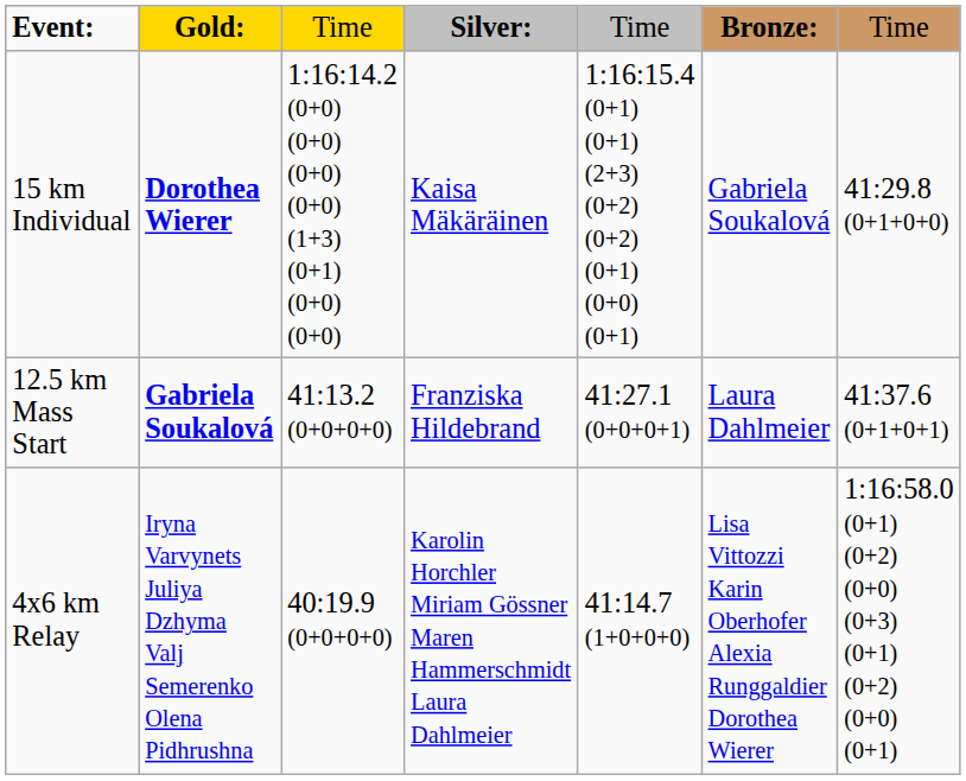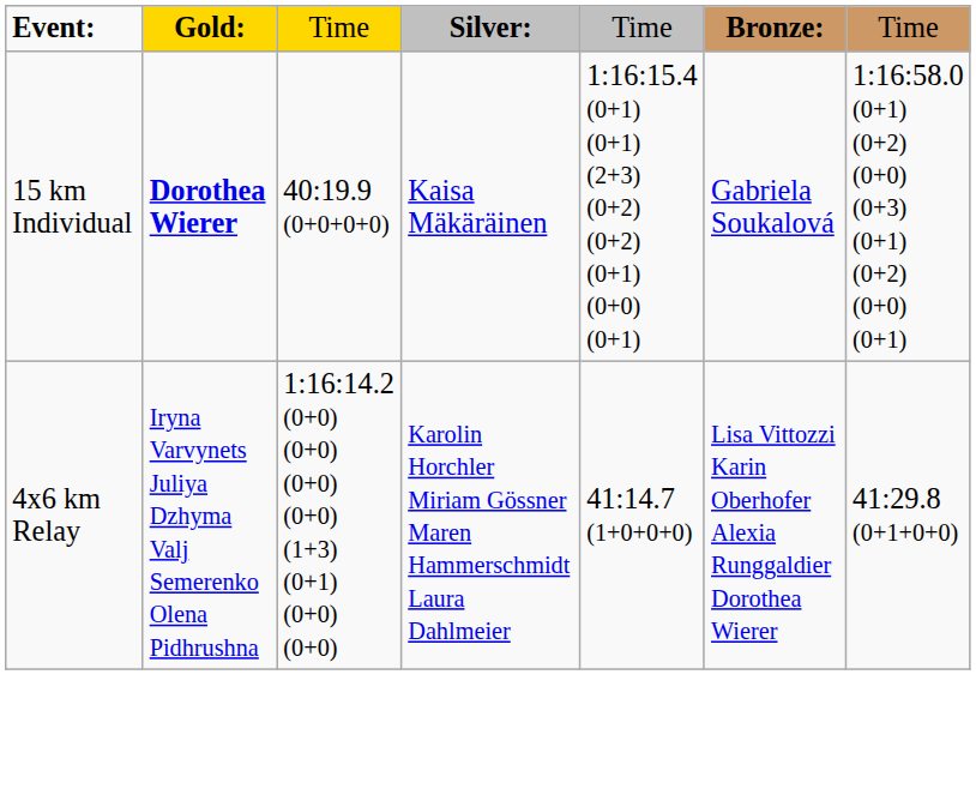15 km Individual | column 3: 1:16:14.2 (0+0) (0+0) (0+0) (0+0) (1+3) (0+1) (0+0) (0+0) -> 40:19.9 (0+0+0+0)
15 km Individual | column 7: 41:29.8 (0+1+0+0) -> 1:16:58.0 (0+1) (0+2) (0+0) (0+3) (0+1) (0+2) (0+0) (0+1)
- row: 12.5 km Mass Start | Gabriela Soukalová | 41:13.2 (0+0+0+0) | Franziska Hildebrand | 41:27.1 (0+0+0+1) | Laura Dahlmeier | 41:37.6 (0+1+0+1)
4x6 km Relay | column 3: 40:19.9 (0+0+0+0) -> 1:16:14.2 (0+0) (0+0) (0+0) (0+0) (1+3) (0+1) (0+0) (0+0)
4x6 km Relay | column 7: 1:16:58.0 (0+1) (0+2) (0+0) (0+3) (0+1) (0+2) (0+0) (0+1) -> 41:29.8 (0+1+0+0)
